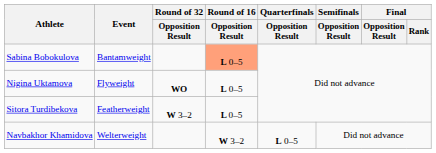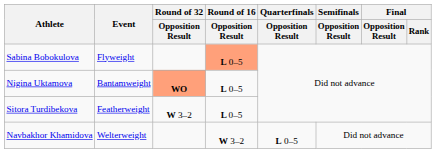Sabina Bobokulova | Event: Bantamweight -> Flyweight
Nigina Uktamova | Event: Flyweight -> Bantamweight
Nigina Uktamova | Round of 32 / Opposition Result: no background -> lightsalmon background
